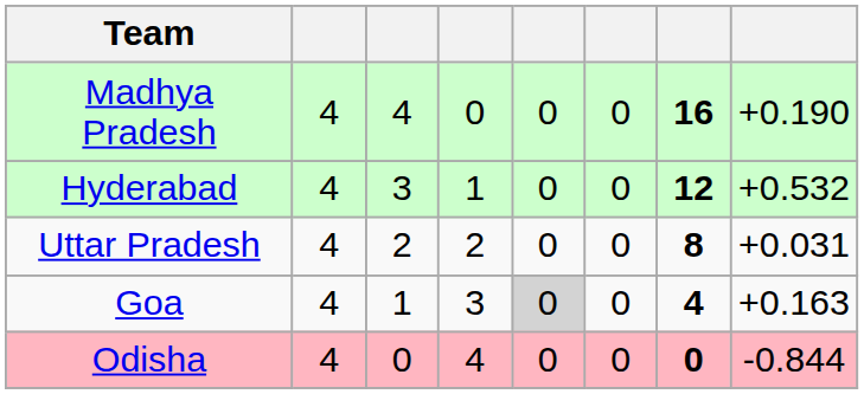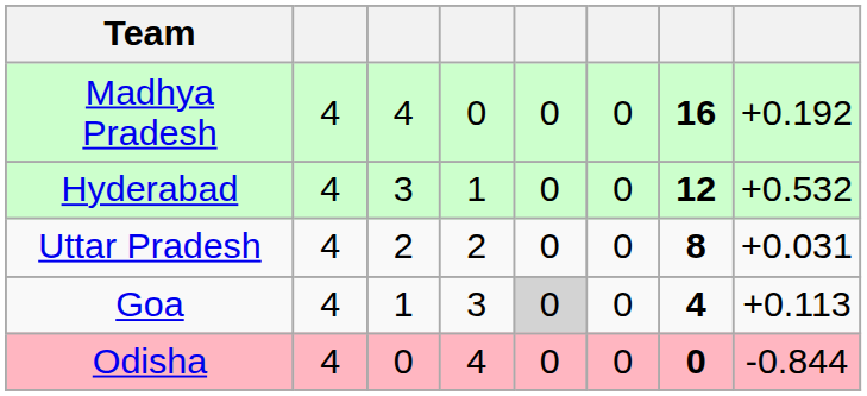Madhya Pradesh | column 8: +0.190 -> +0.192
Goa | column 8: +0.163 -> +0.113
